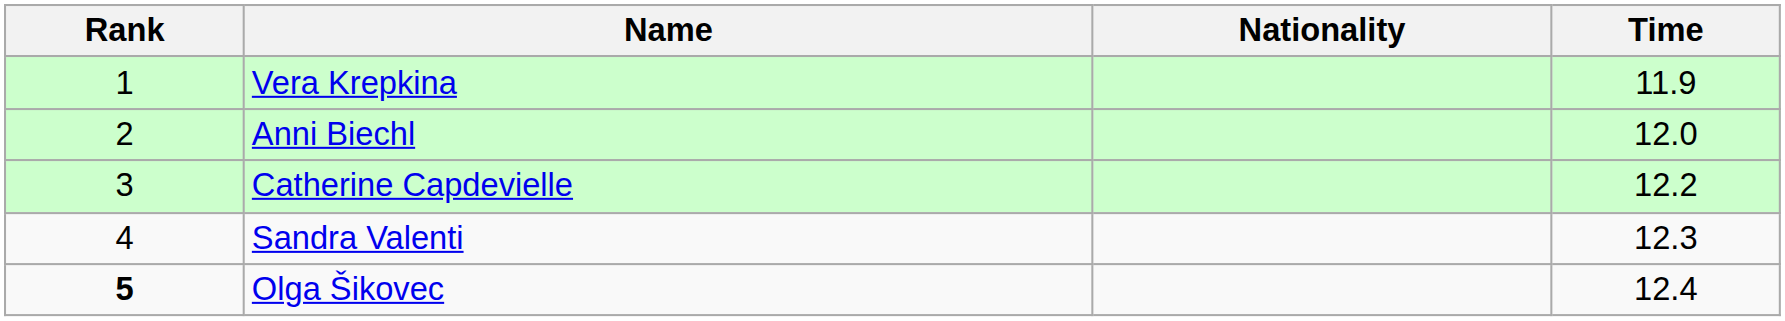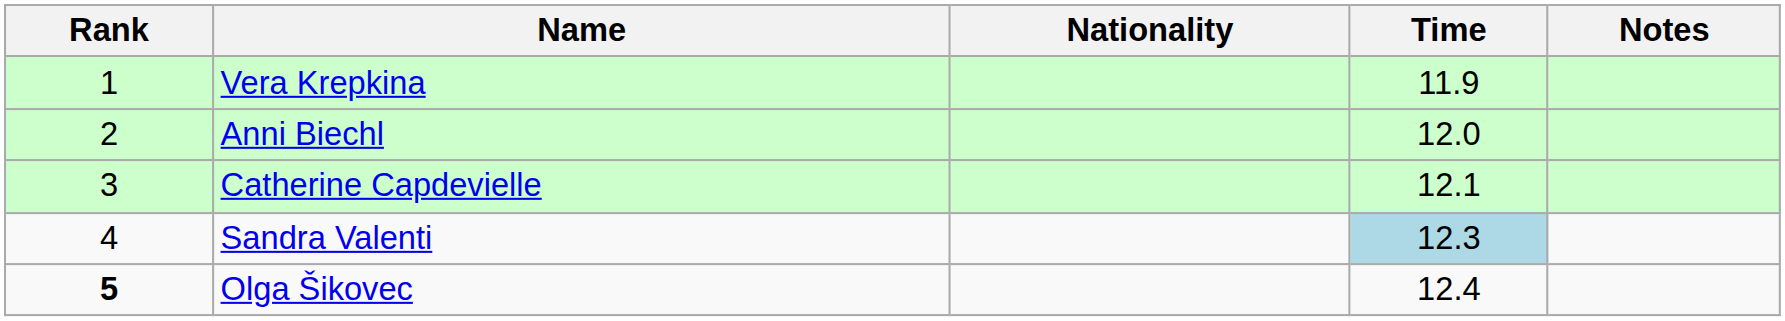+ column: Notes
Catherine Capdevielle | Time: 12.2 -> 12.1
Sandra Valenti | Time: no background -> lightblue background
